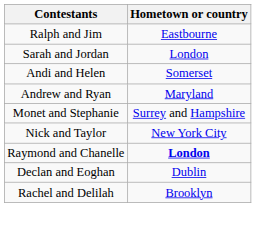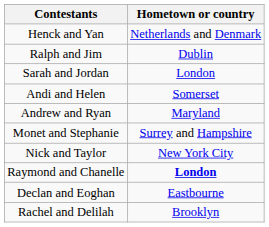+ row: Henck and Yan | Netherlands and Denmark
Ralph and Jim | Hometown or country: Eastbourne -> Dublin
Declan and Eoghan | Hometown or country: Dublin -> Eastbourne
